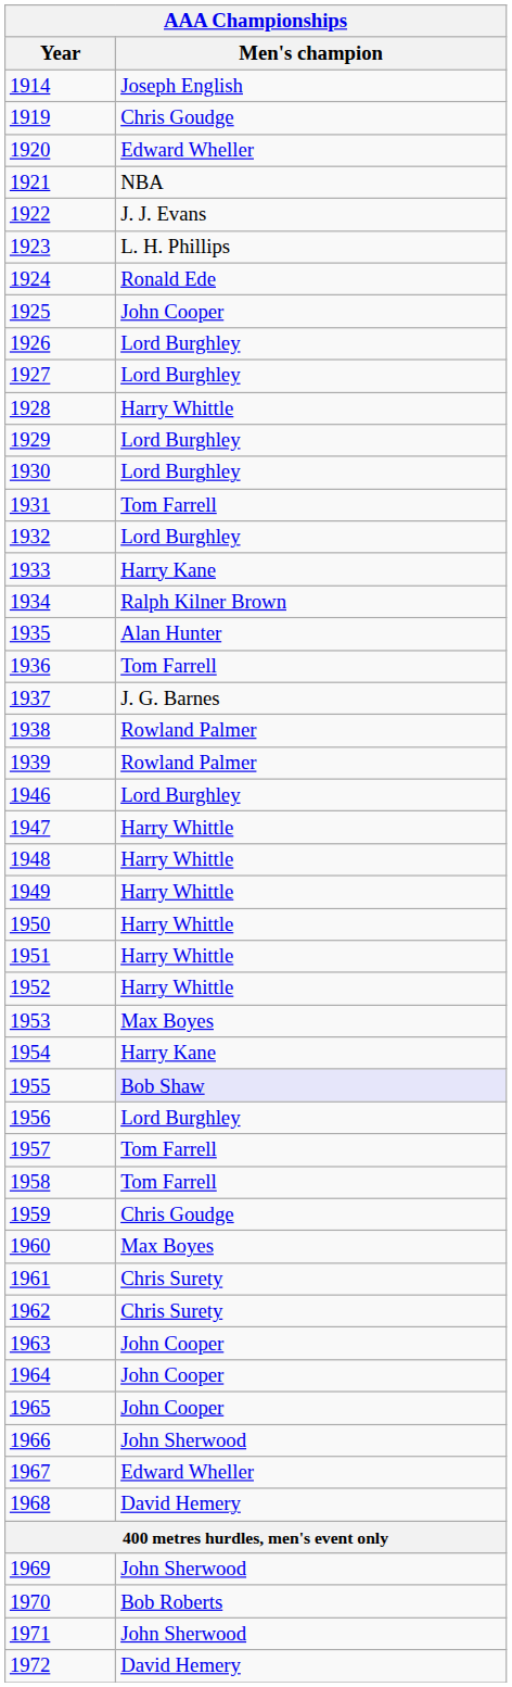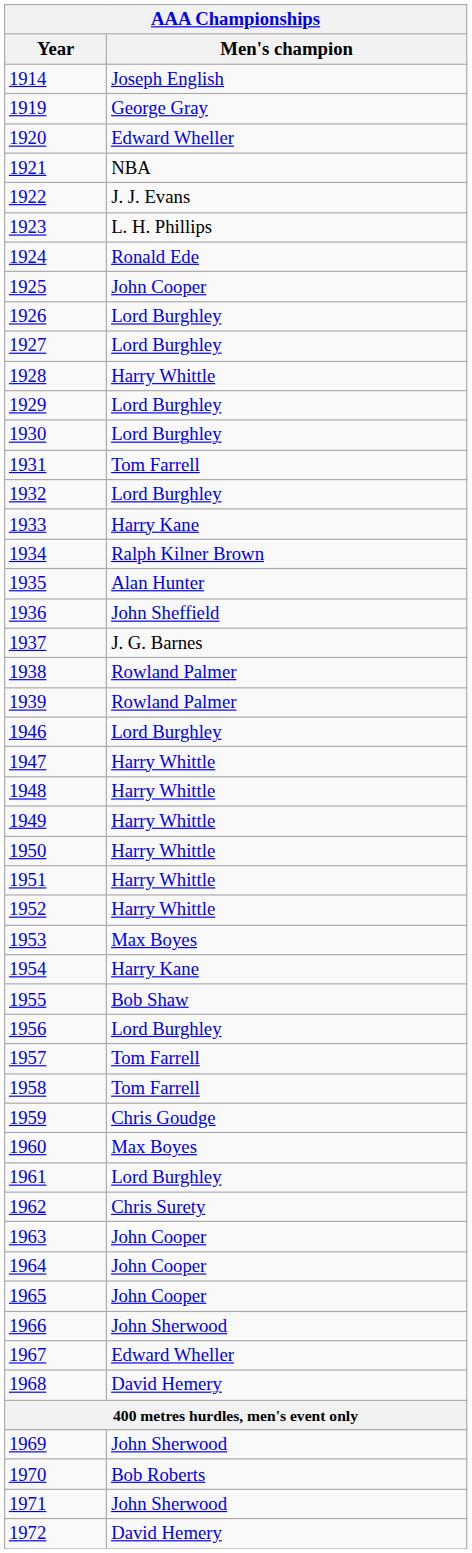1919 | Men's champion: Chris Goudge -> George Gray
1936 | Men's champion: Tom Farrell -> John Sheffield
1955 | Men's champion: lavender background -> no background
1961 | Men's champion: Chris Surety -> Lord Burghley
